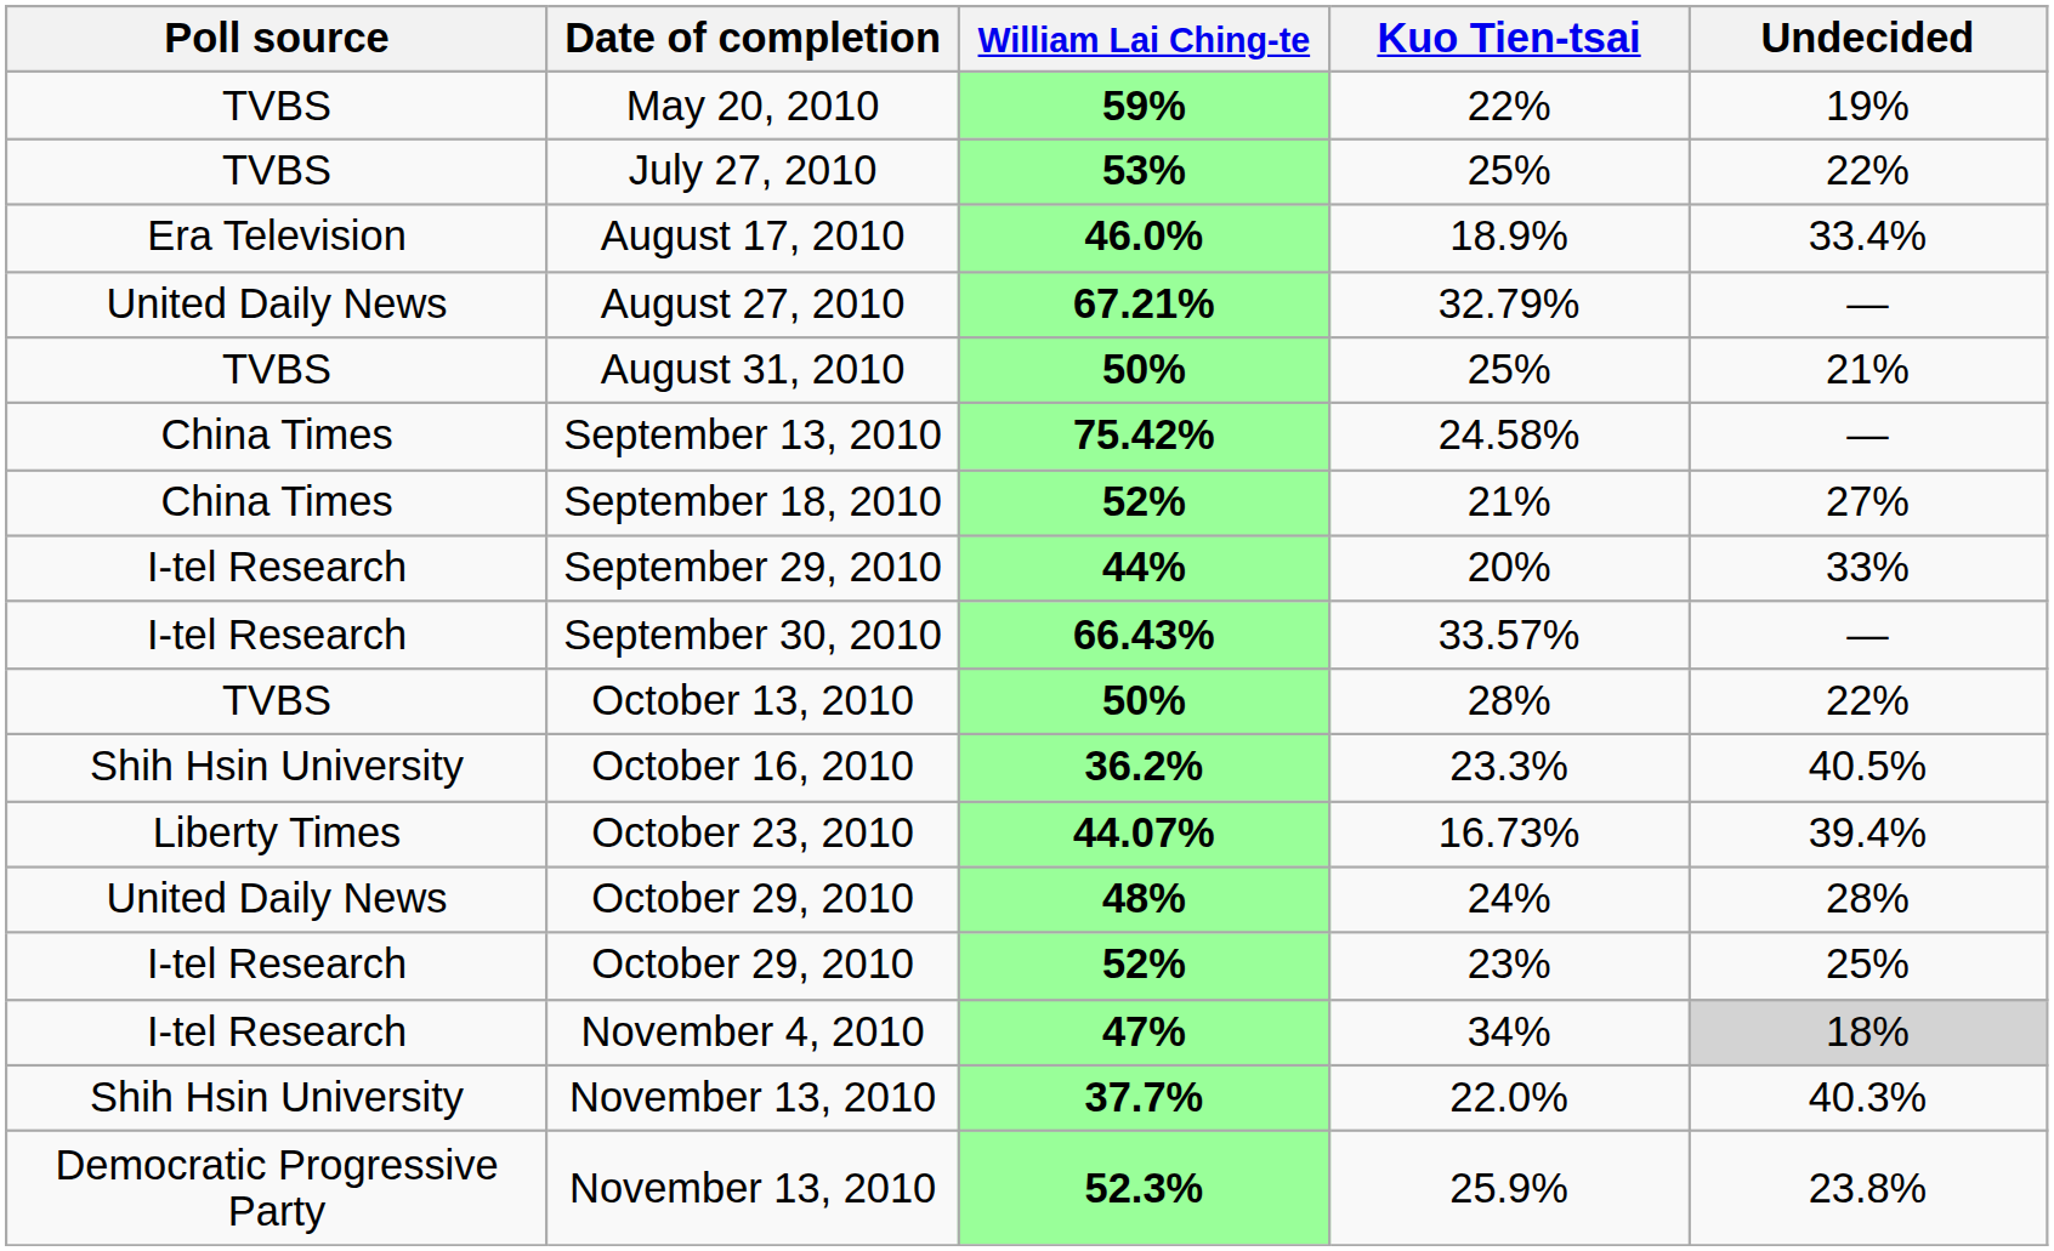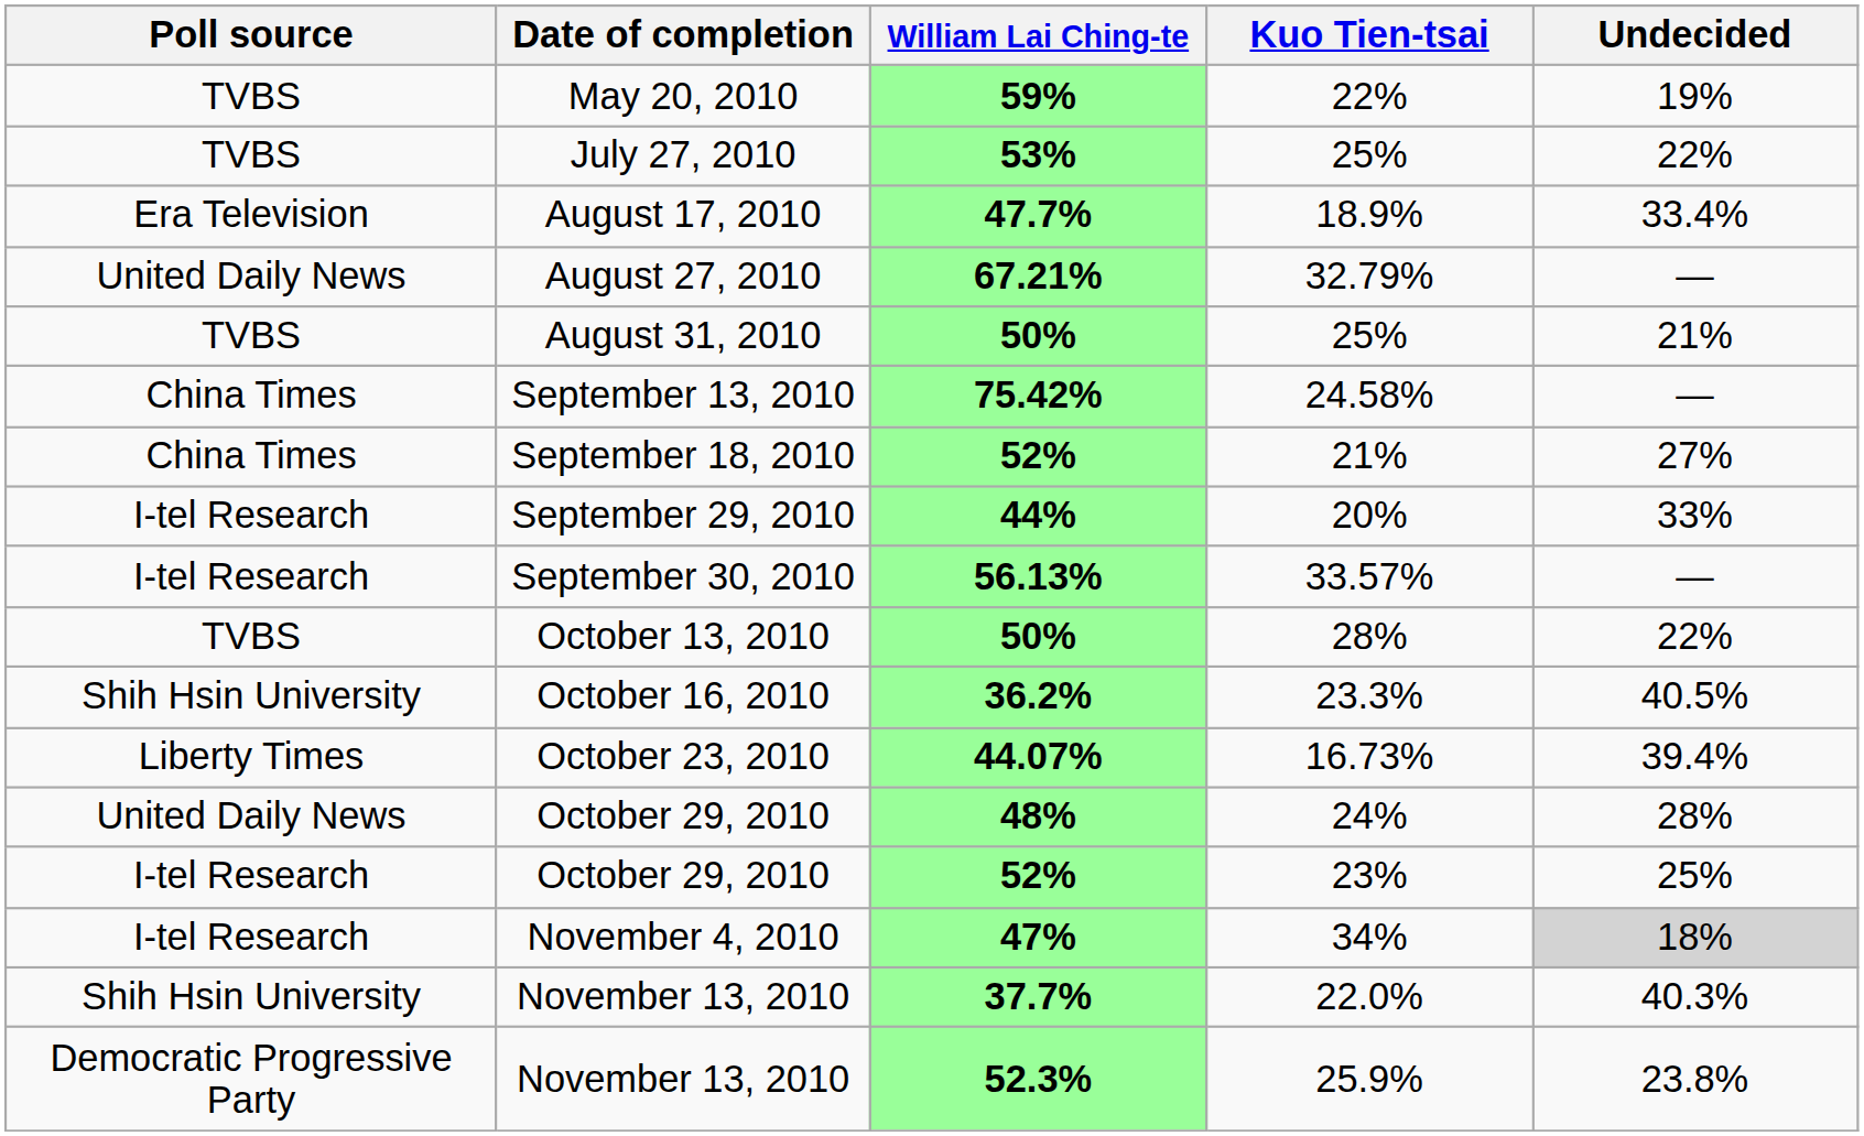18.9% | William Lai Ching-te: 46.0% -> 47.7%
33.57% | William Lai Ching-te: 66.43% -> 56.13%
